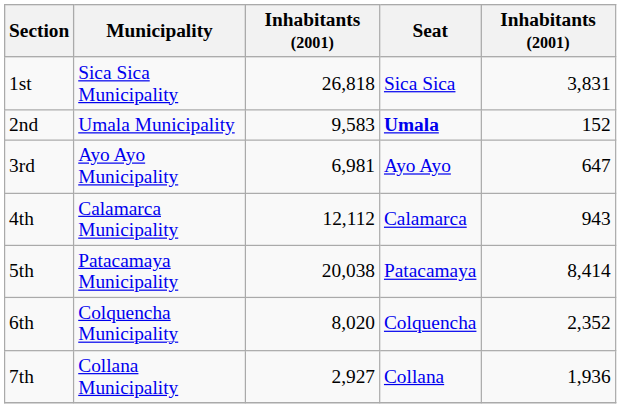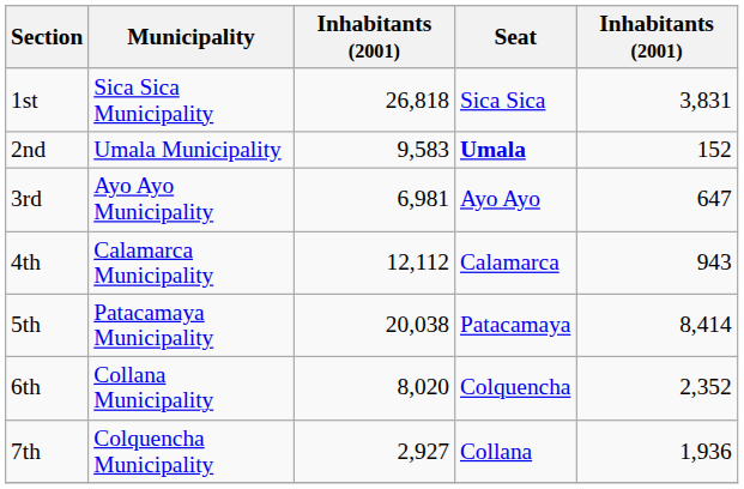6th | Municipality: Colquencha Municipality -> Collana Municipality
7th | Municipality: Collana Municipality -> Colquencha Municipality
